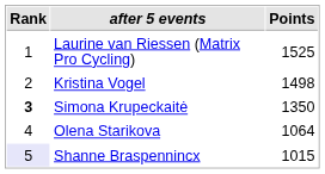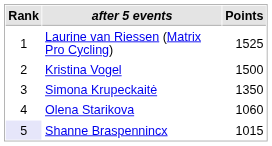Kristina Vogel | Points: 1498 -> 1500
Simona Krupeckaitė | Rank: bold -> normal
Olena Starikova | Points: 1064 -> 1060
